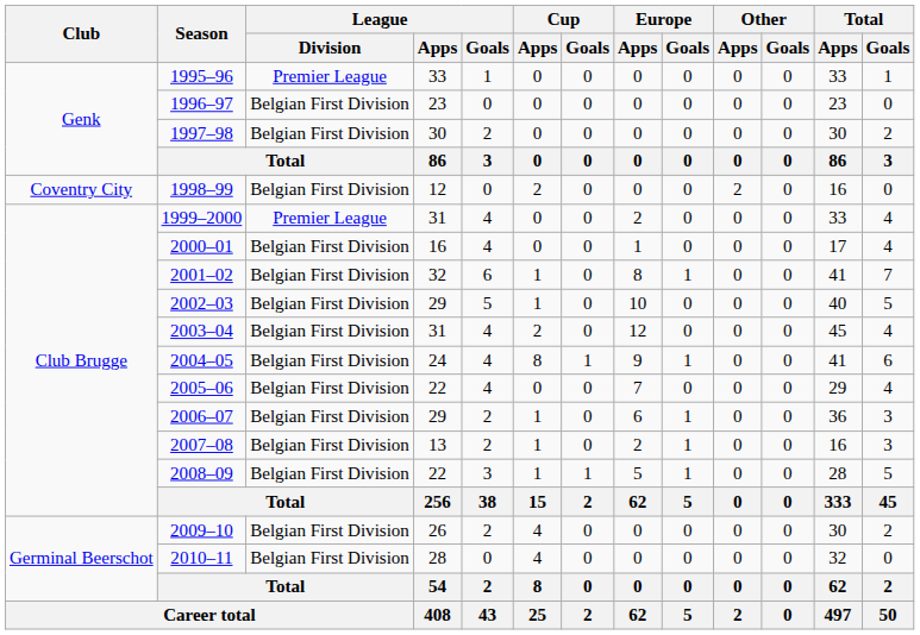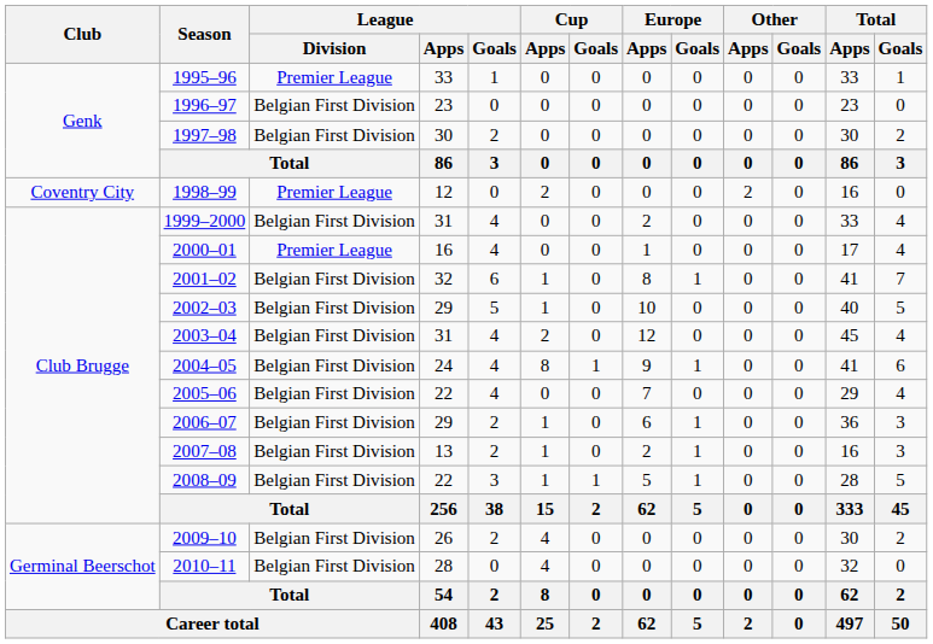1998–99 | League / Division: Belgian First Division -> Premier League
1999–2000 | League / Division: Premier League -> Belgian First Division
2000–01 | League / Division: Belgian First Division -> Premier League
